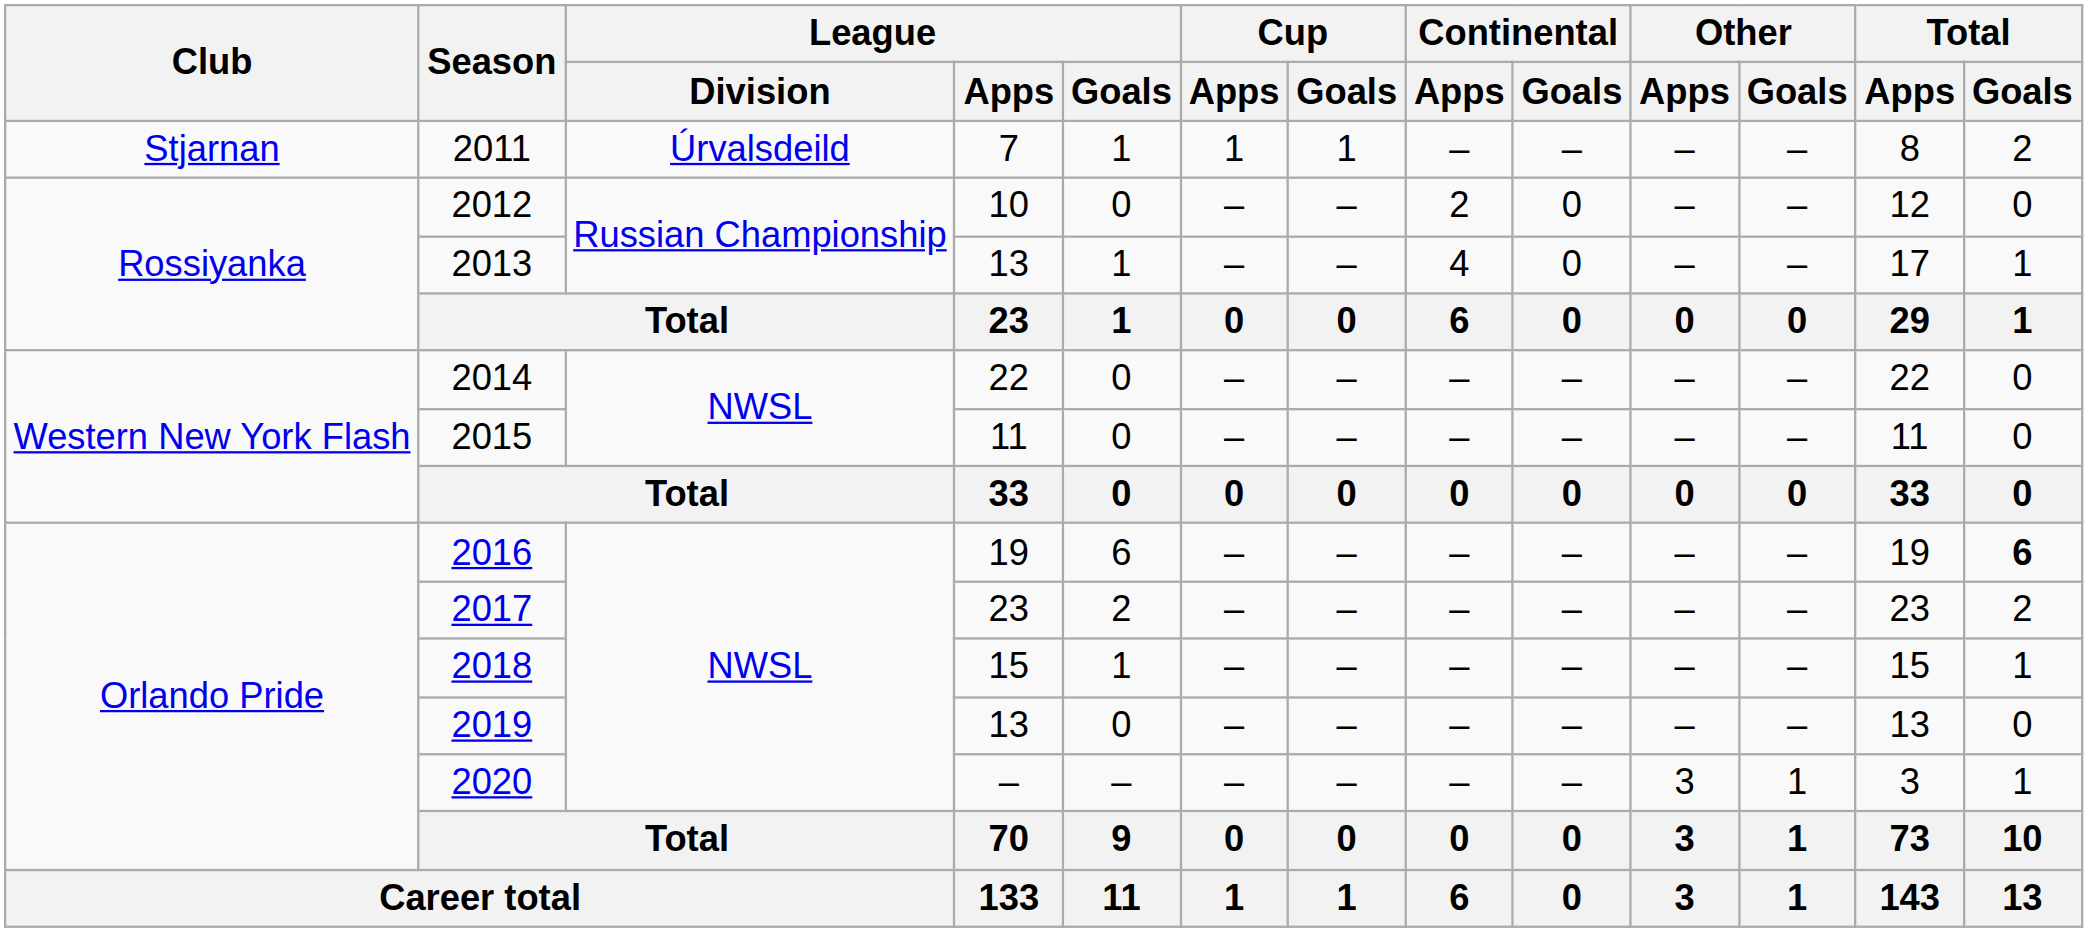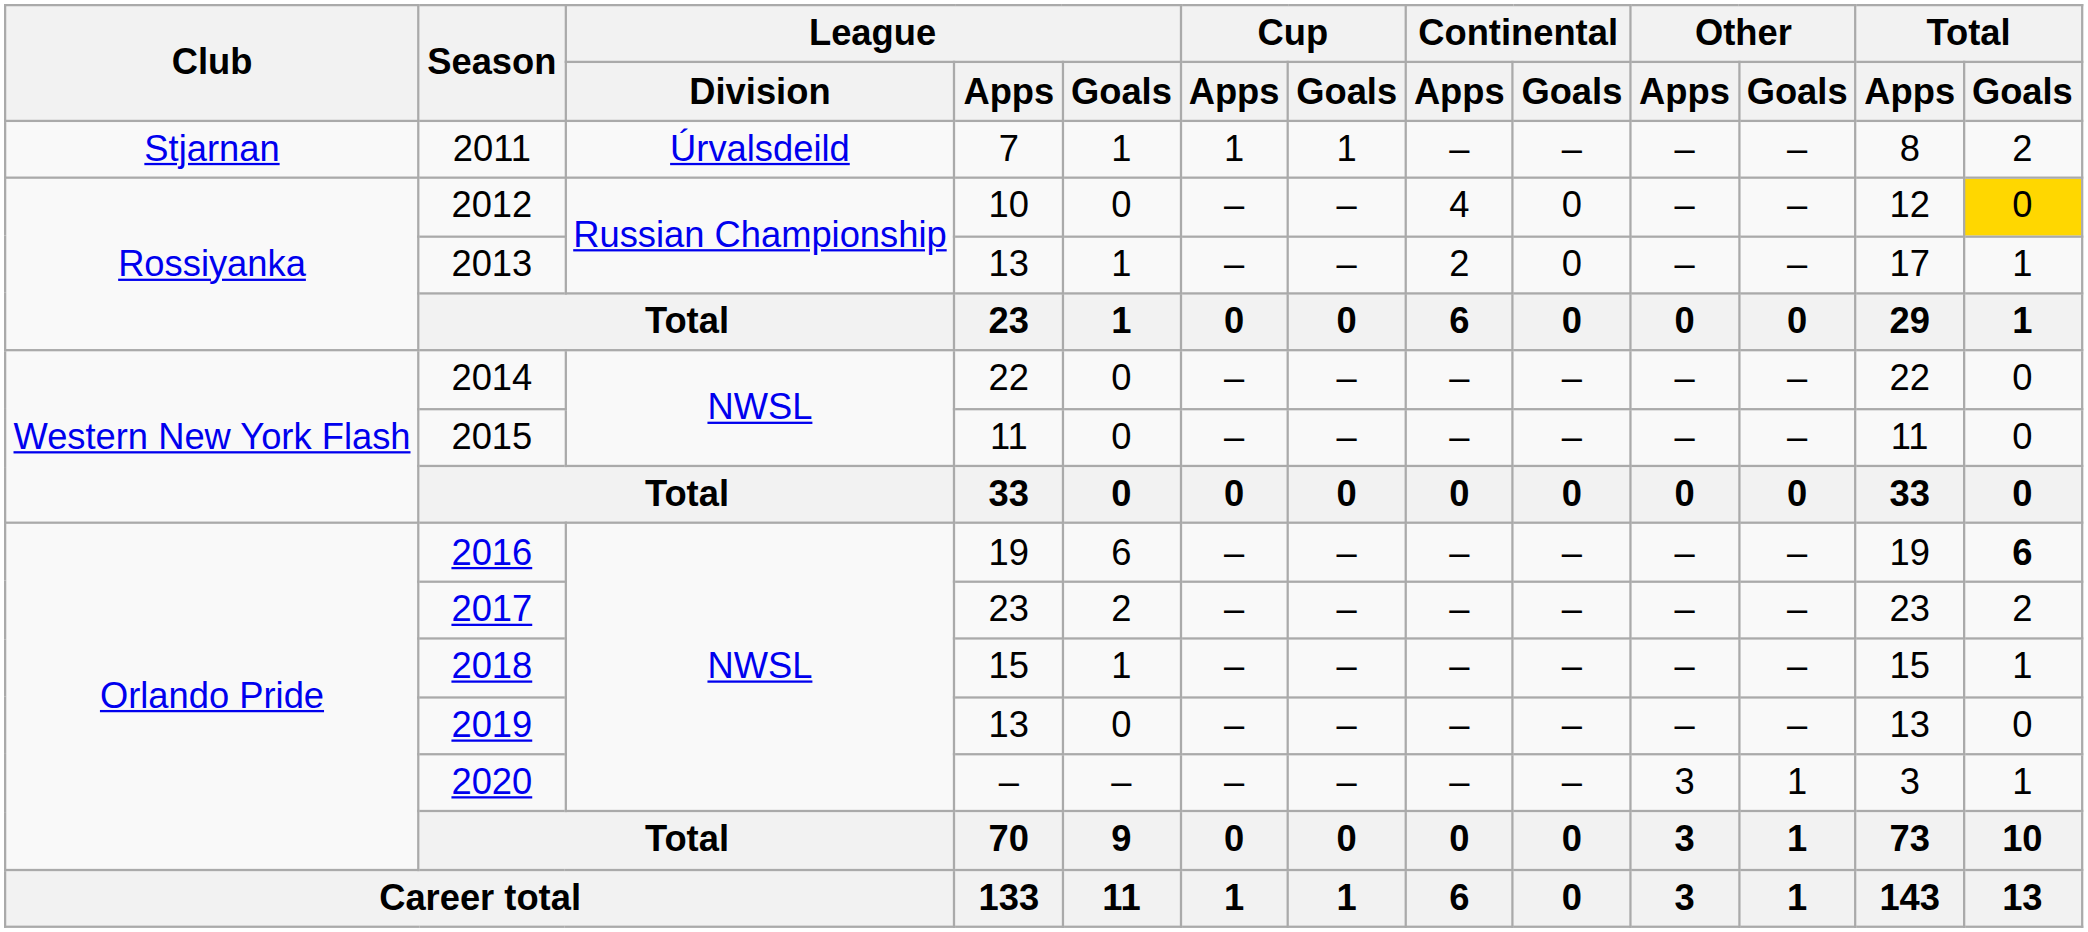2012 | Continental / Apps: 2 -> 4
2012 | Total / Goals: no background -> gold background
2013 | Continental / Apps: 4 -> 2
